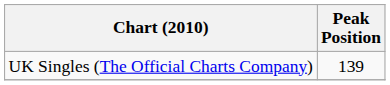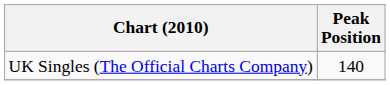UK Singles (The Official Charts Company) | Peak Position: 139 -> 140
